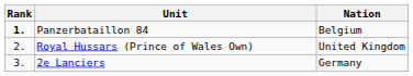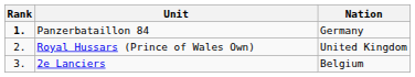Panzerbataillon 84 | Nation: Belgium -> Germany
2e Lanciers | Nation: Germany -> Belgium
